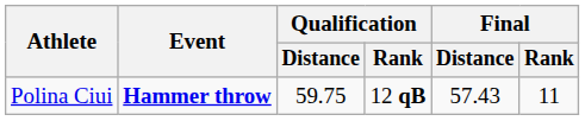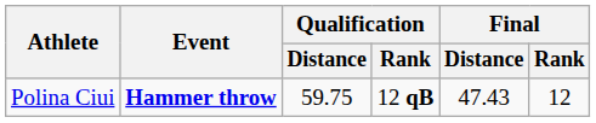Polina Ciui | Final / Distance: 57.43 -> 47.43
Polina Ciui | Final / Rank: 11 -> 12
